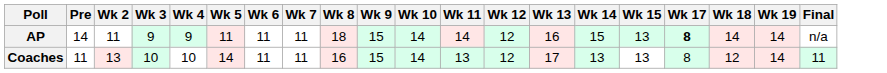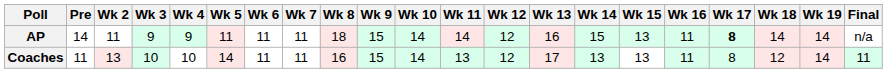+ column: Wk 16 | 11 | 11
